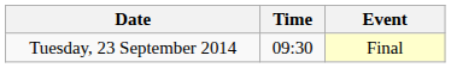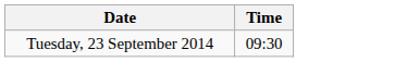- column: Event | Final
